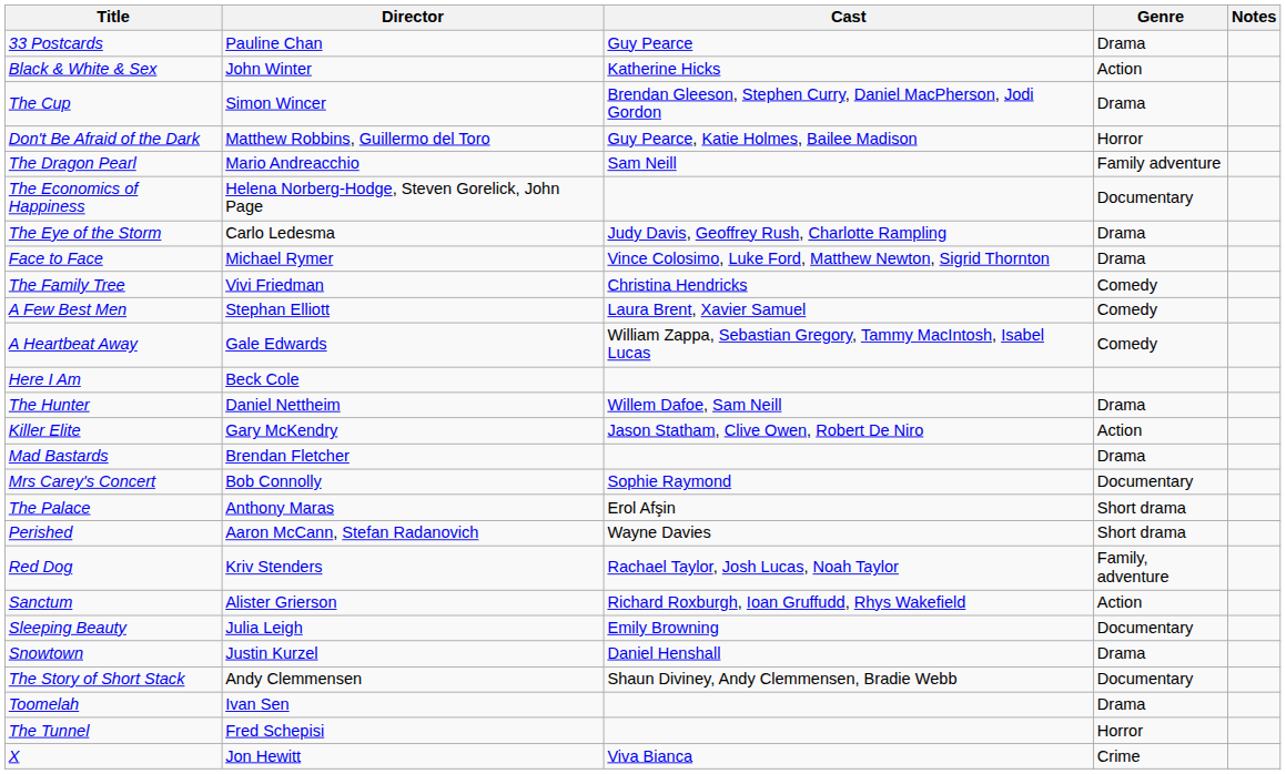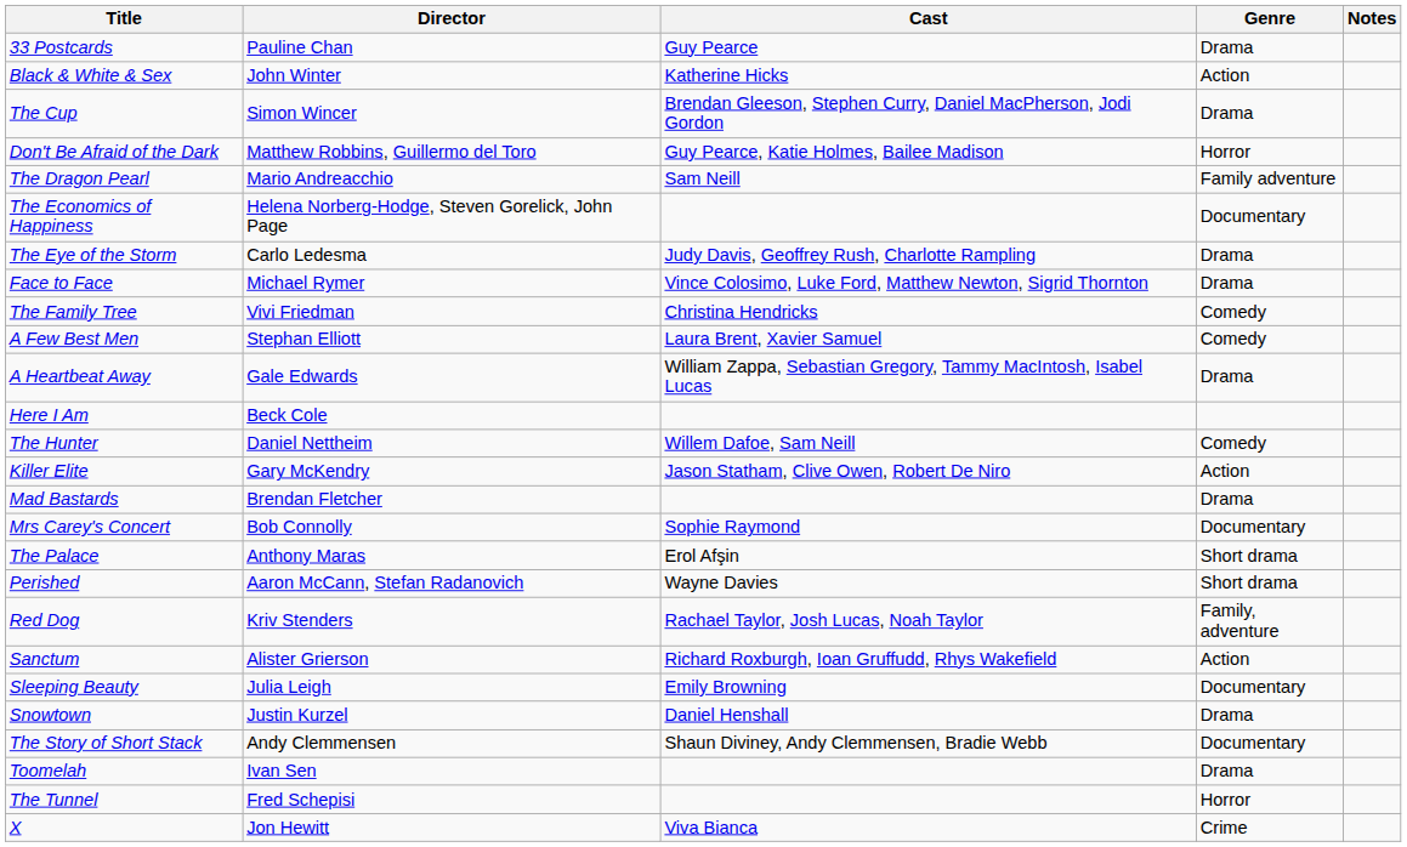A Heartbeat Away | Genre: Comedy -> Drama
The Hunter | Genre: Drama -> Comedy
